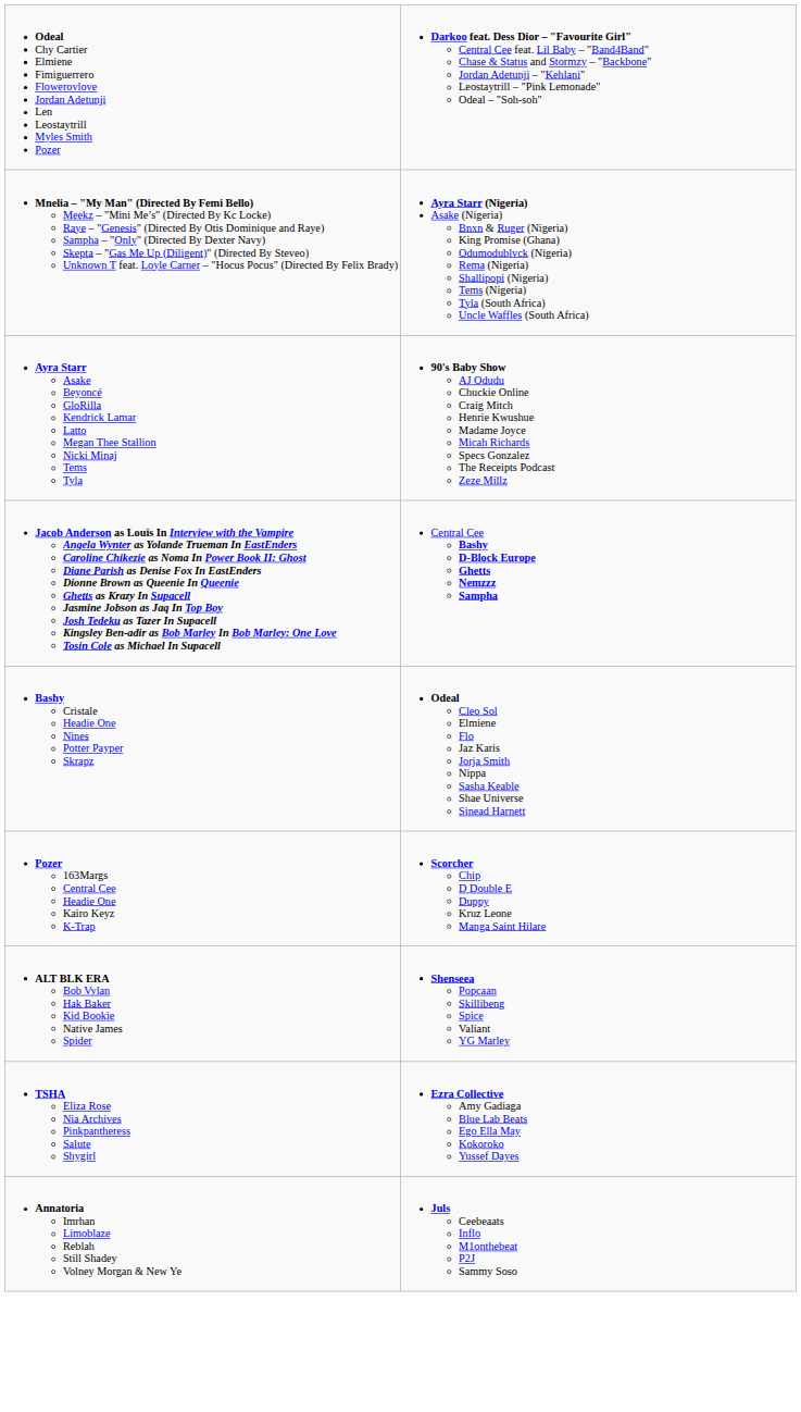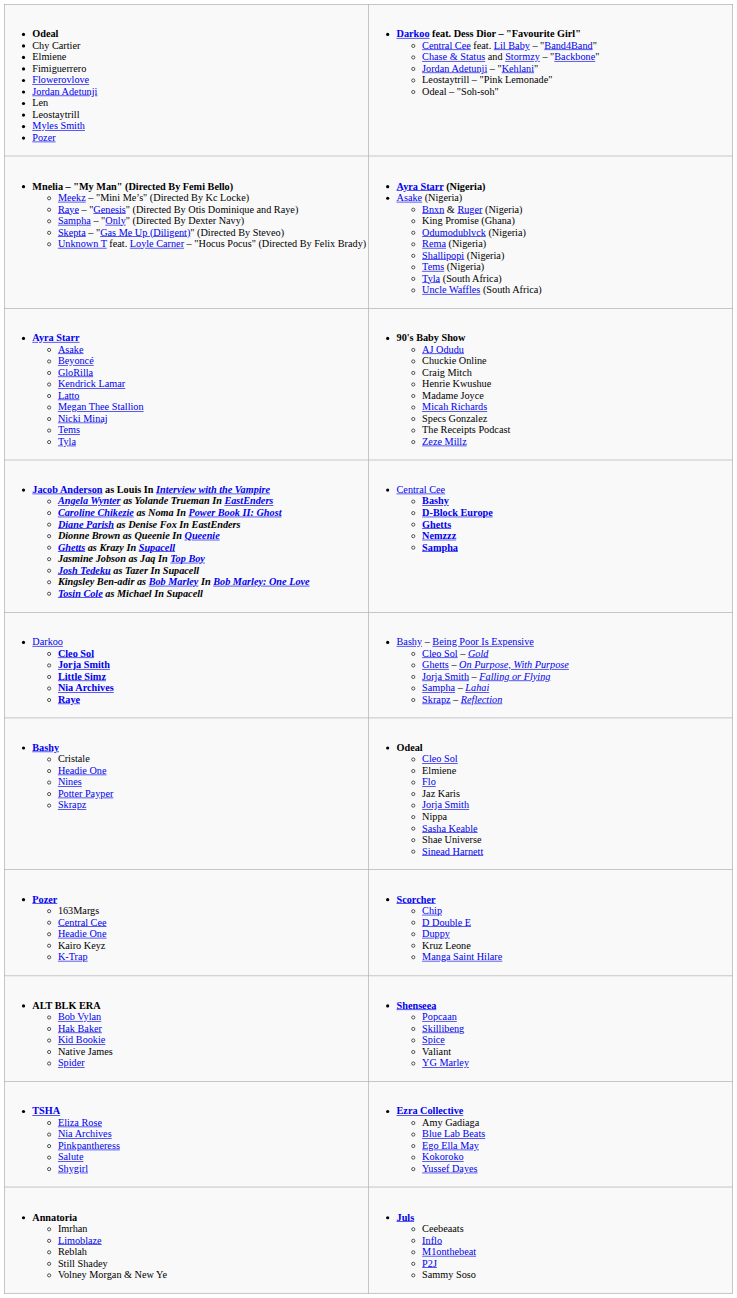+ row: Darkoo Cleo Sol Jorja Smith Little Simz Nia Archives Raye | Bashy – Being Poor Is Expensive Cleo Sol – Gold Ghetts – On Purpose, With Purpose Jorja Smith – Falling or Flying Sampha – Lahai Skrapz – Reflection
